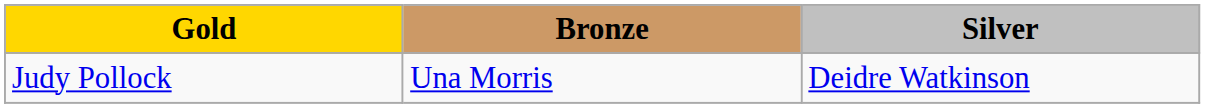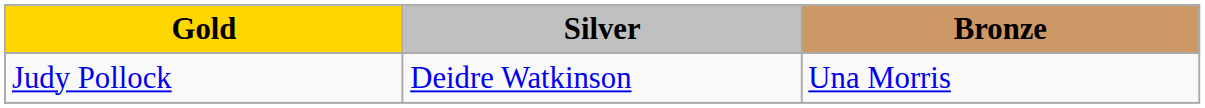columns swapped: Silver <-> Bronze
